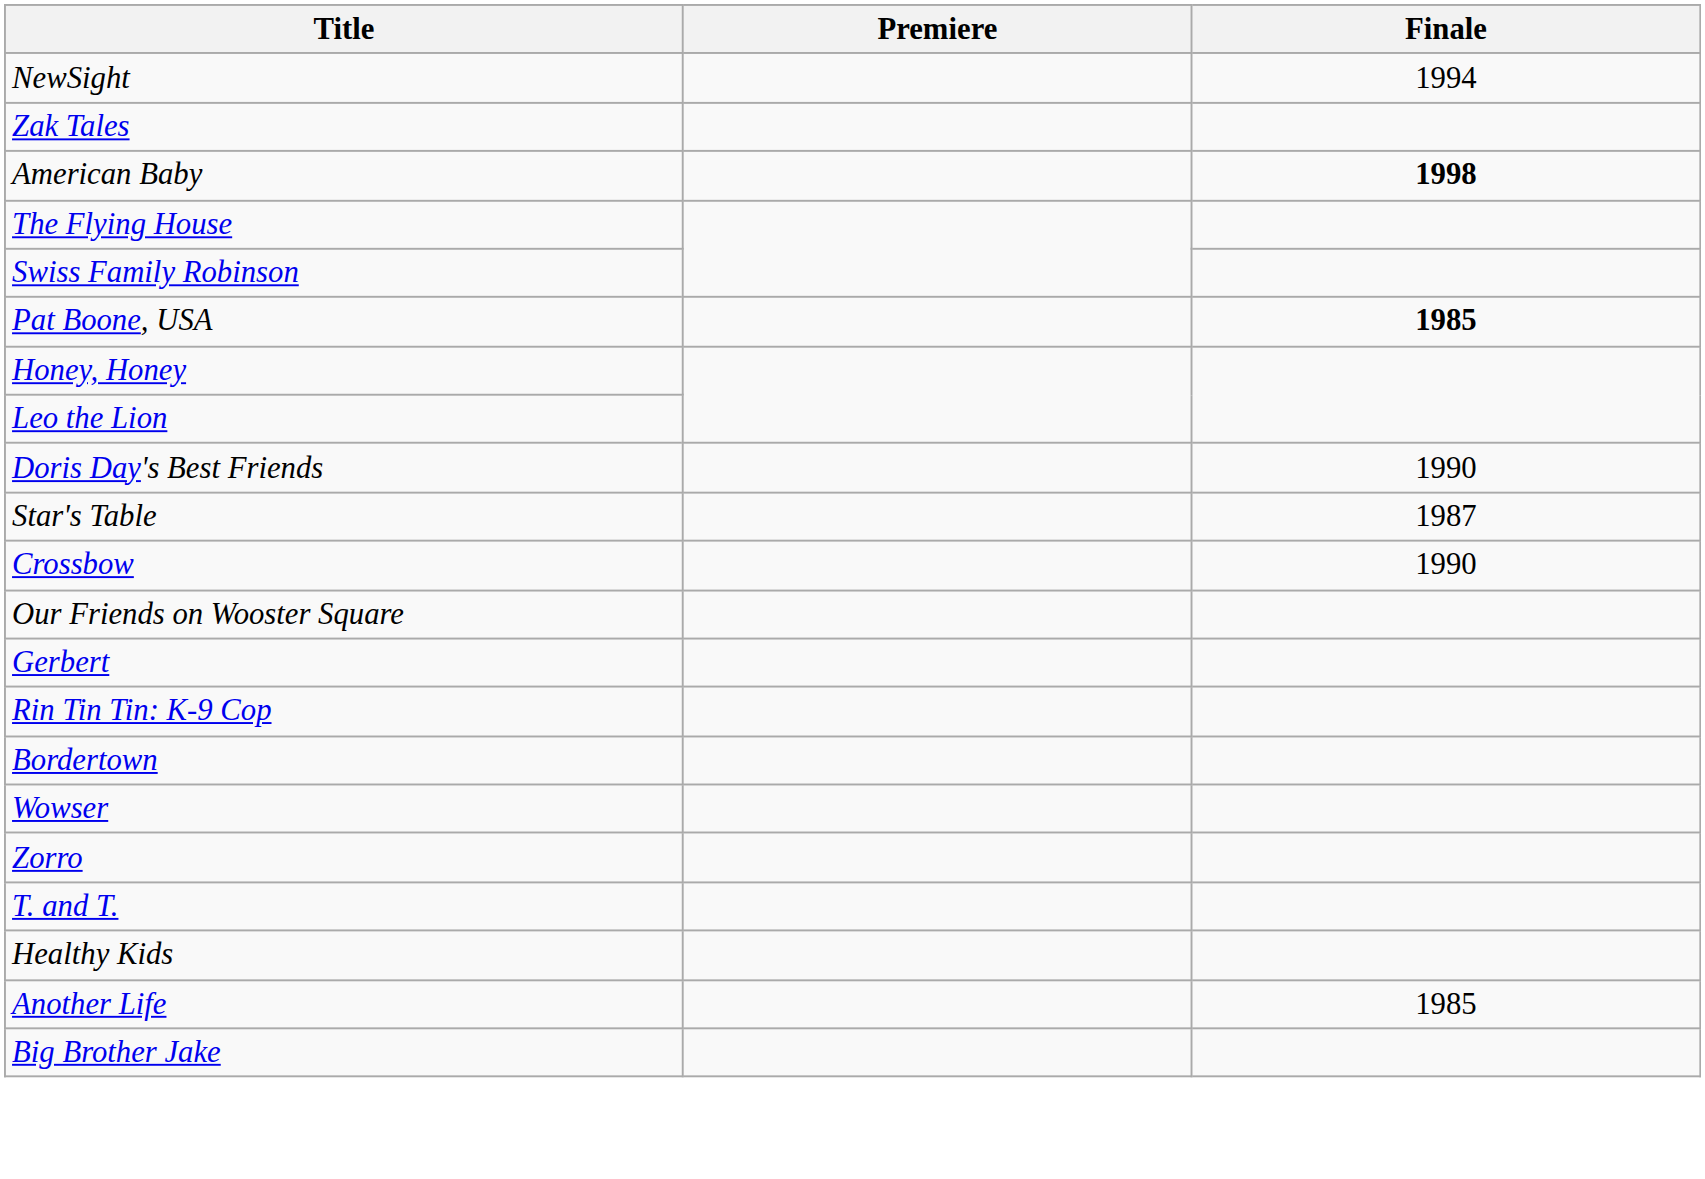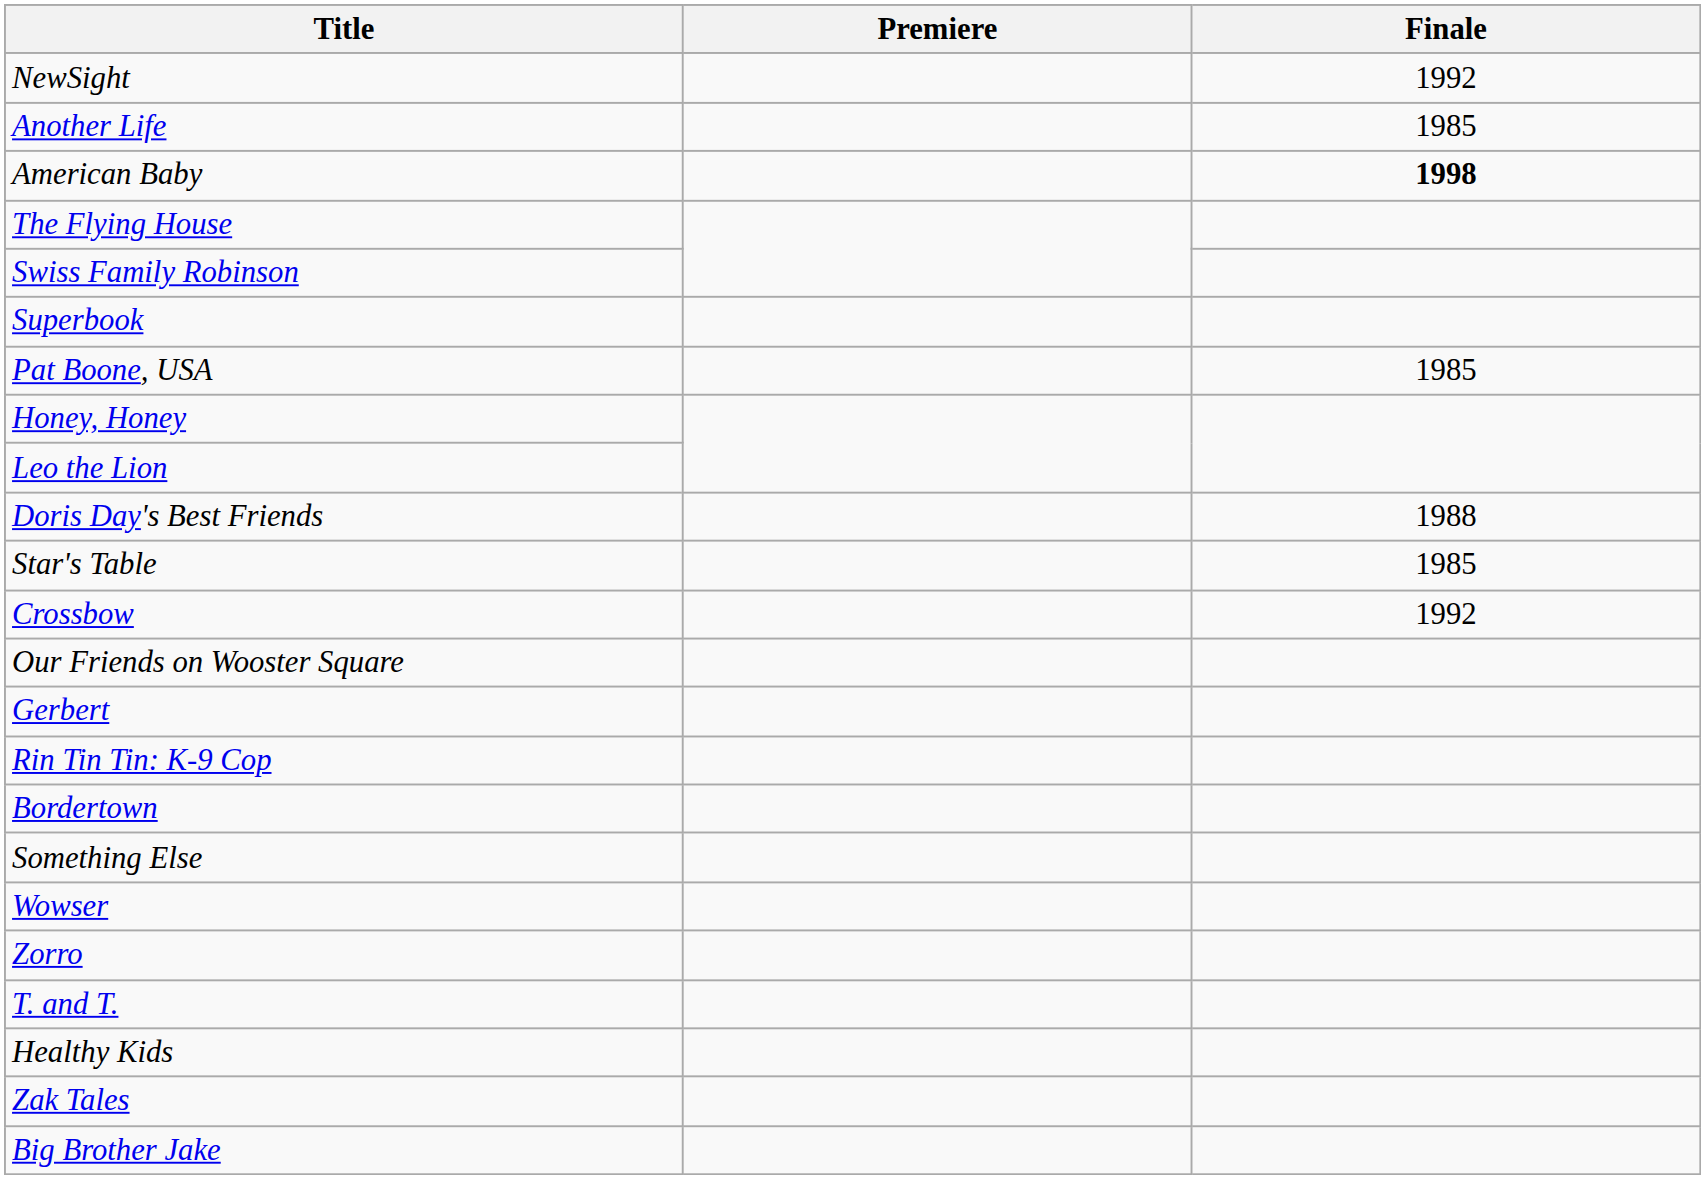NewSight | Finale: 1994 -> 1992
rows swapped: Another Life <-> Zak Tales
+ row: Superbook
Pat Boone, USA | Finale: bold -> normal
Doris Day's Best Friends | Finale: 1990 -> 1988
Star's Table | Finale: 1987 -> 1985
Crossbow | Finale: 1990 -> 1992
+ row: Something Else
